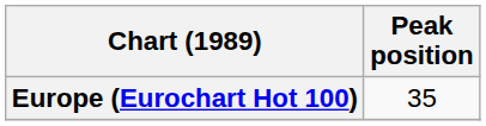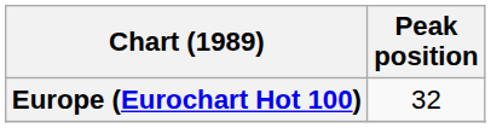Europe (Eurochart Hot 100) | Peak position: 35 -> 32
